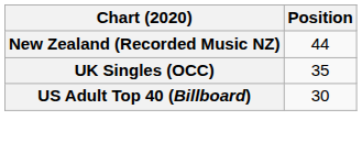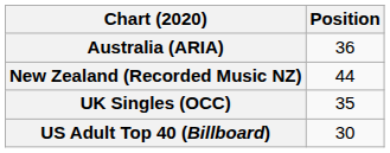+ row: Australia (ARIA) | 36
